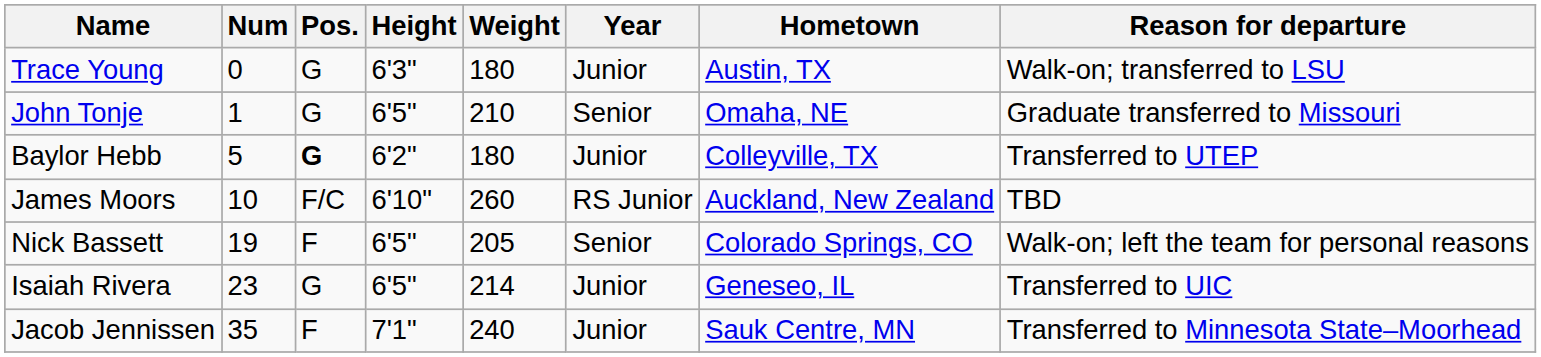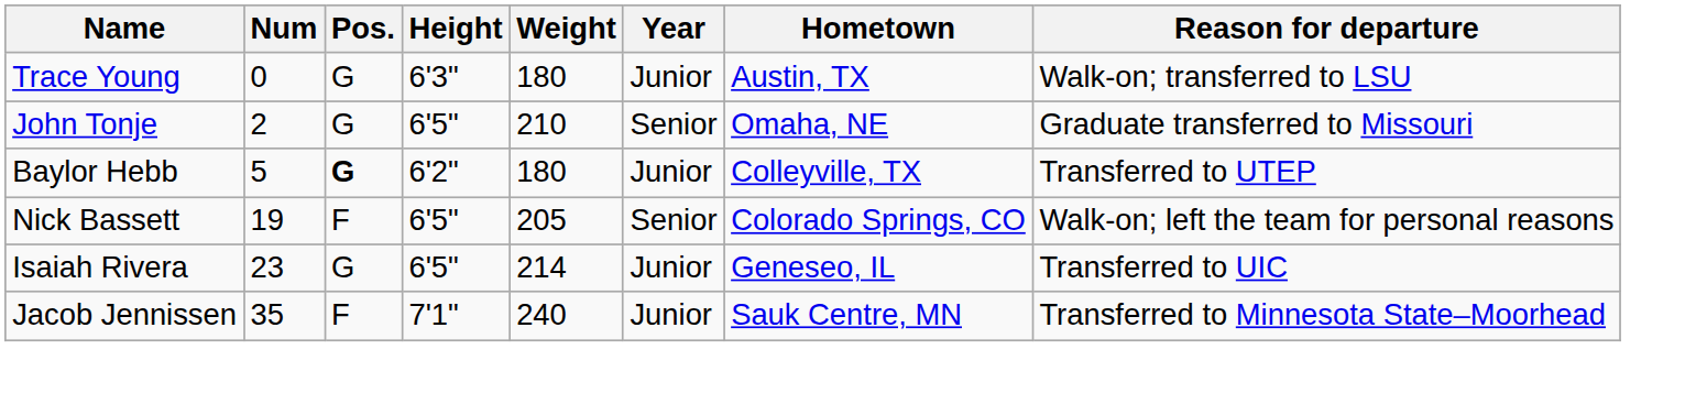John Tonje | Num: 1 -> 2
- row: James Moors | 10 | F/C | 6'10" | 260 | RS Junior | Auckland, New Zealand | TBD
